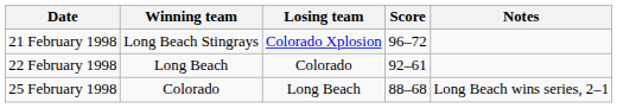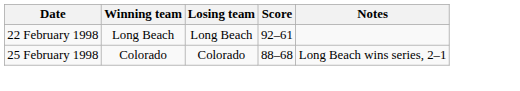- row: 21 February 1998 | Long Beach Stingrays | Colorado Xplosion | 96–72
22 February 1998 | Losing team: Colorado -> Long Beach
25 February 1998 | Losing team: Long Beach -> Colorado
